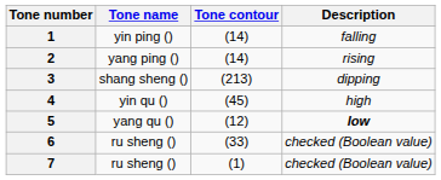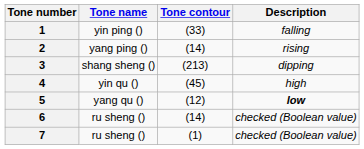1 | Tone contour: (14) -> (33)
6 | Tone contour: (33) -> (14)
